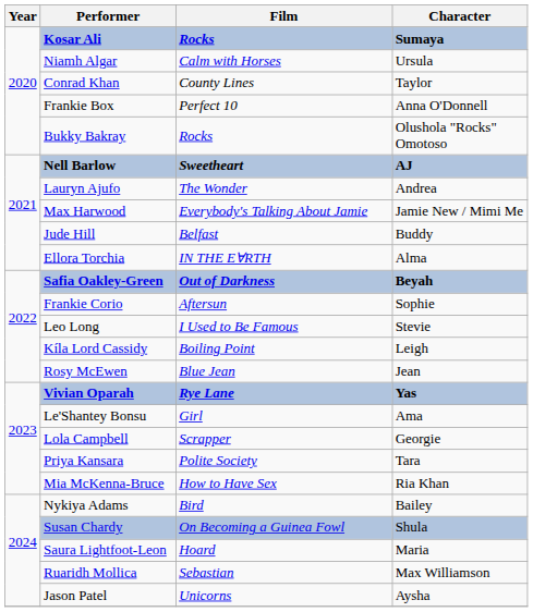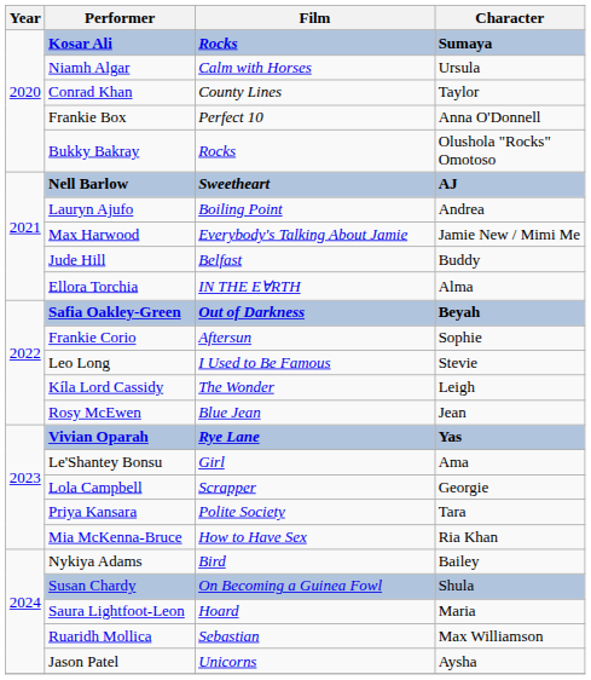Lauryn Ajufo | Film: The Wonder -> Boiling Point
Kíla Lord Cassidy | Film: Boiling Point -> The Wonder
